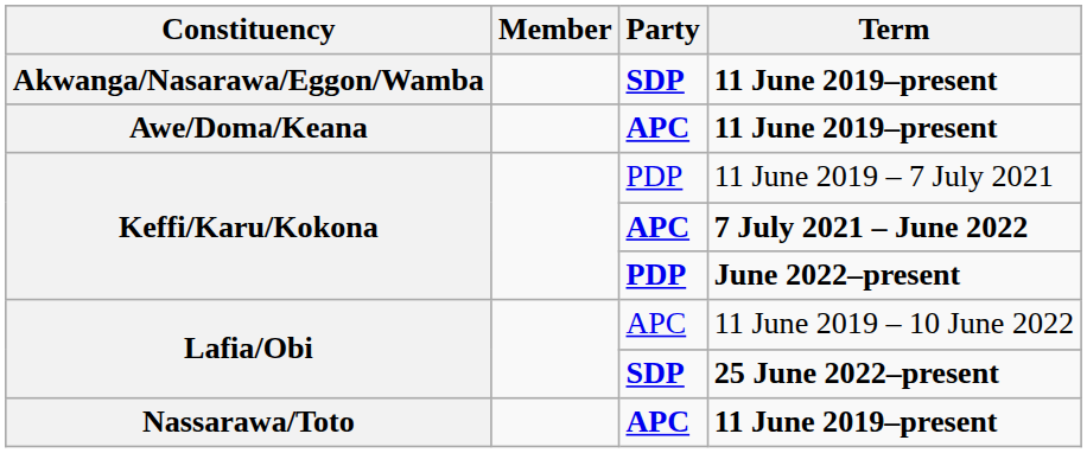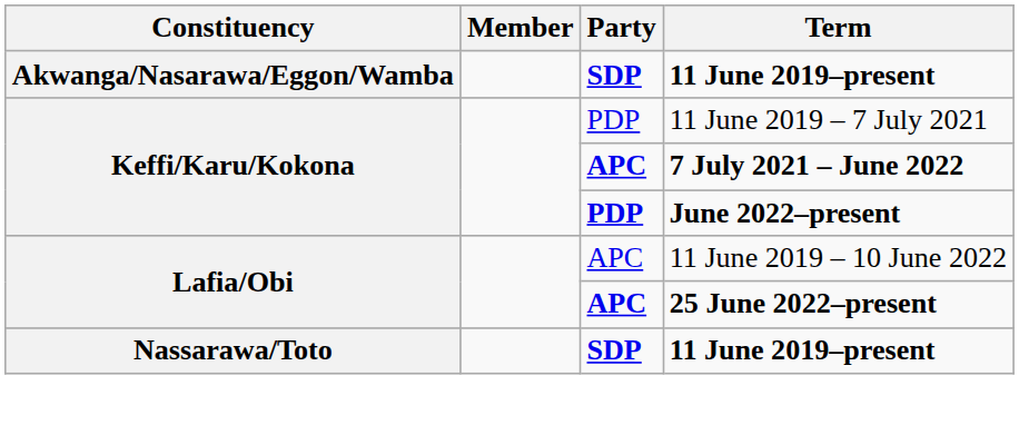- row: Awe/Doma/Keana | APC | 11 June 2019–present
25 June 2022–present | Party: SDP -> APC
Nassarawa/Toto / 11 June 2019–present | Party: APC -> SDP
